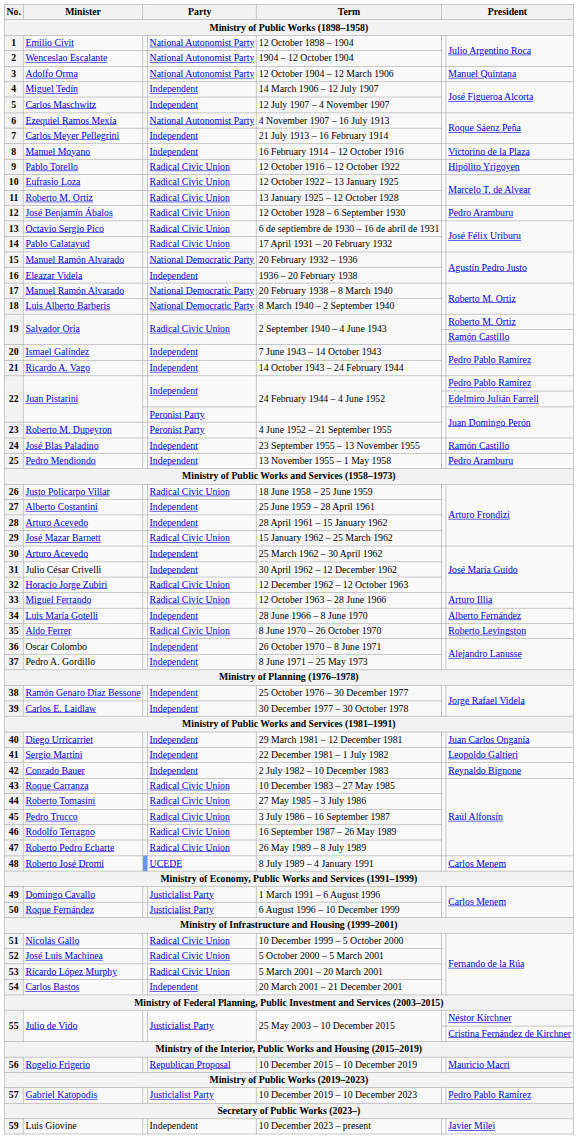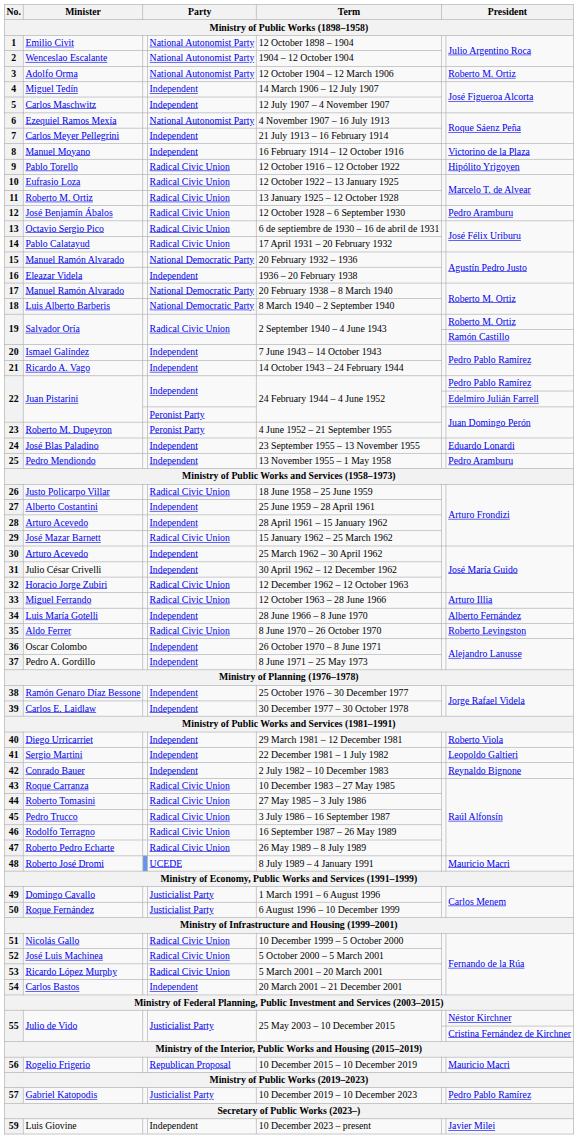3 | column 7: Manuel Quintana -> Roberto M. Ortiz
24 | column 7: Ramón Castillo -> Eduardo Lonardi
40 | column 7: Juan Carlos Onganía -> Roberto Viola
48 | column 7: Carlos Menem -> Mauricio Macri
